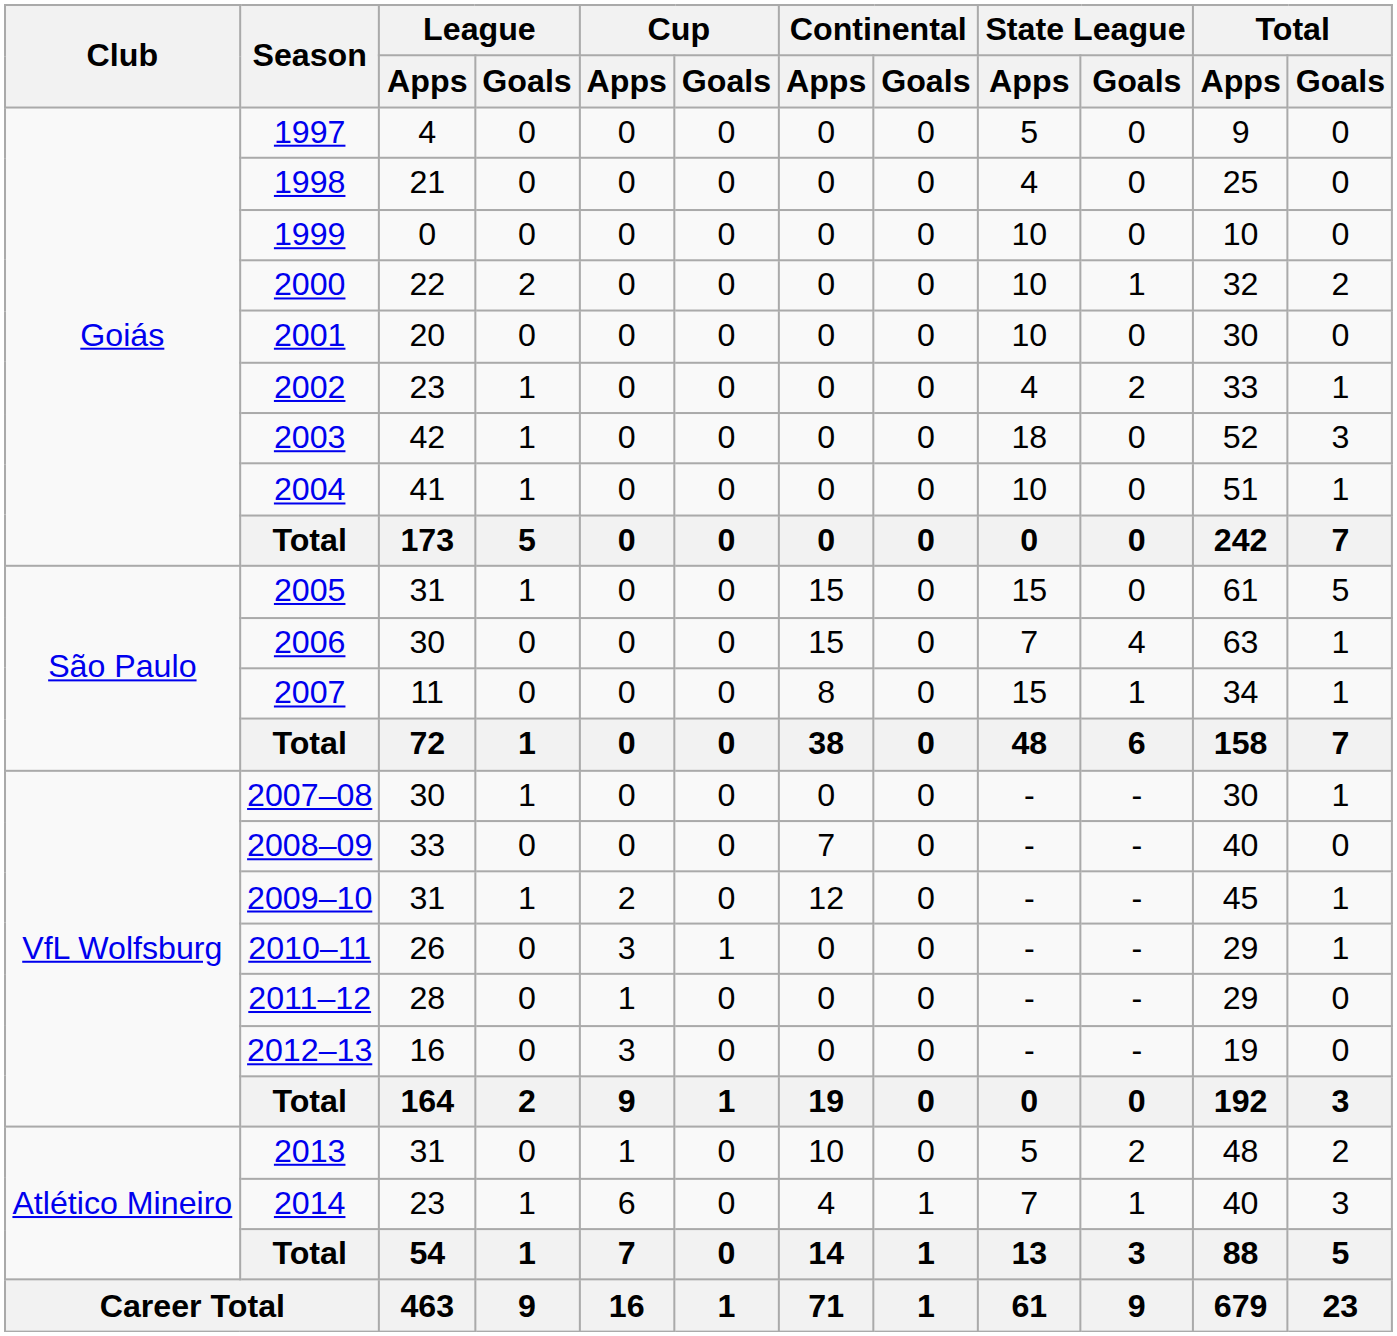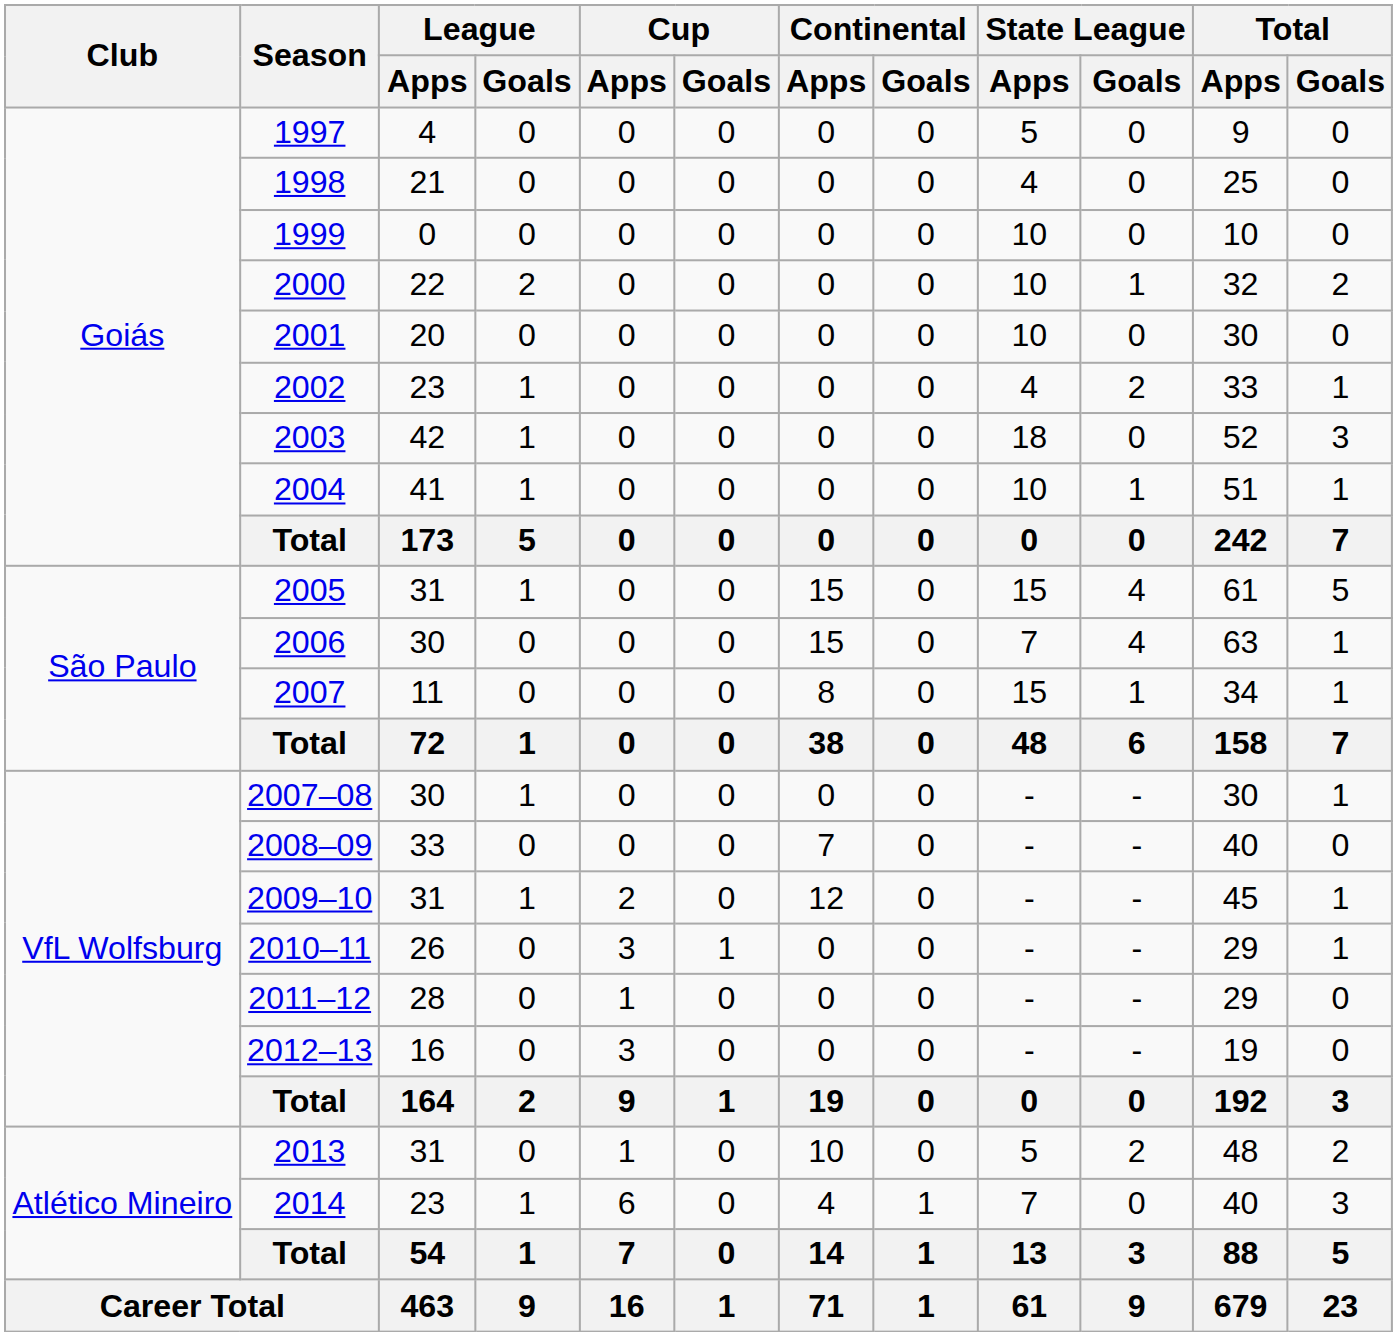2004 | State League / Goals: 0 -> 1
2005 | State League / Goals: 0 -> 4
2014 | State League / Goals: 1 -> 0
